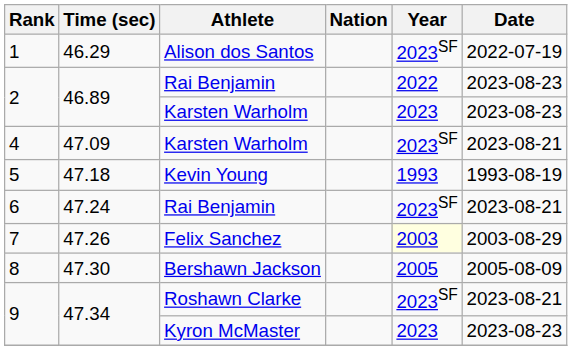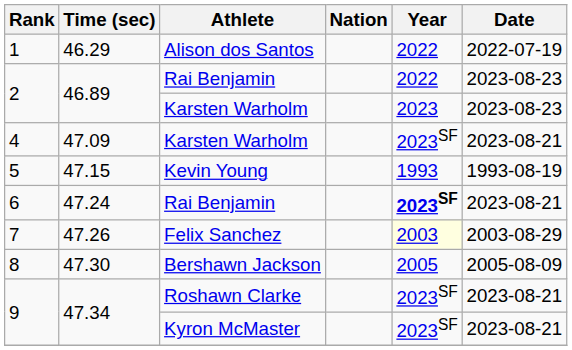1 | Year: 2023SF -> 2022
5 | Time (sec): 47.18 -> 47.15
6 | Year: normal -> bold
9 / Kyron McMaster | Year: 2023 -> 2023SF
9 / Kyron McMaster | Date: 2023-08-23 -> 2023-08-21
